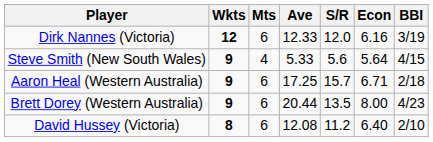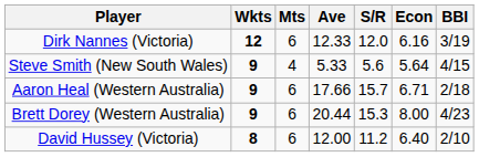Aaron Heal (Western Australia) | Ave: 17.25 -> 17.66
Brett Dorey (Western Australia) | S/R: 13.5 -> 15.3
David Hussey (Victoria) | Ave: 12.08 -> 12.00
